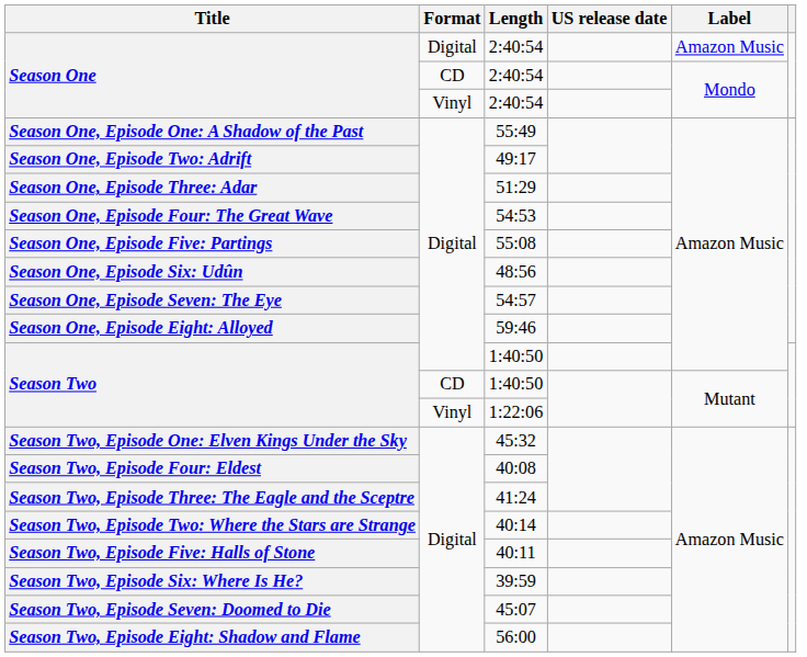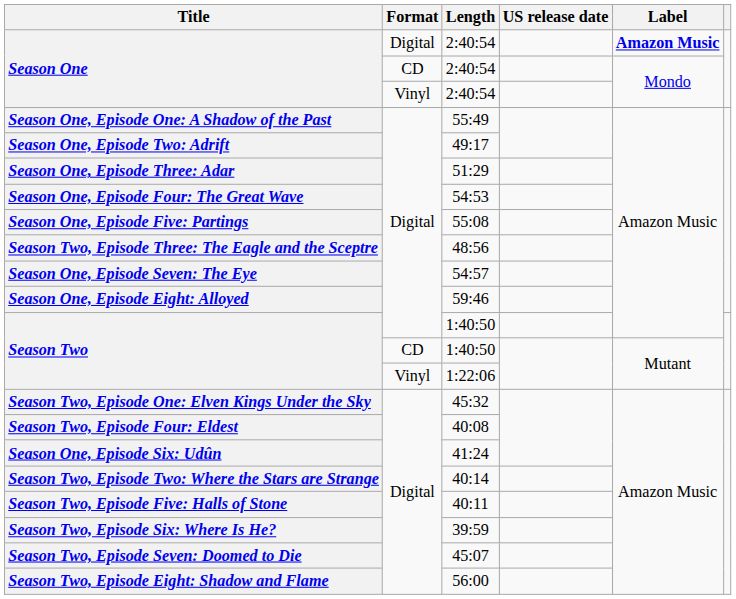Digital / 2:40:54 | Label: normal -> bold
48:56 | Title: Season One, Episode Six: Udûn -> Season Two, Episode Three: The Eagle and the Sceptre
41:24 | Title: Season Two, Episode Three: The Eagle and the Sceptre -> Season One, Episode Six: Udûn
